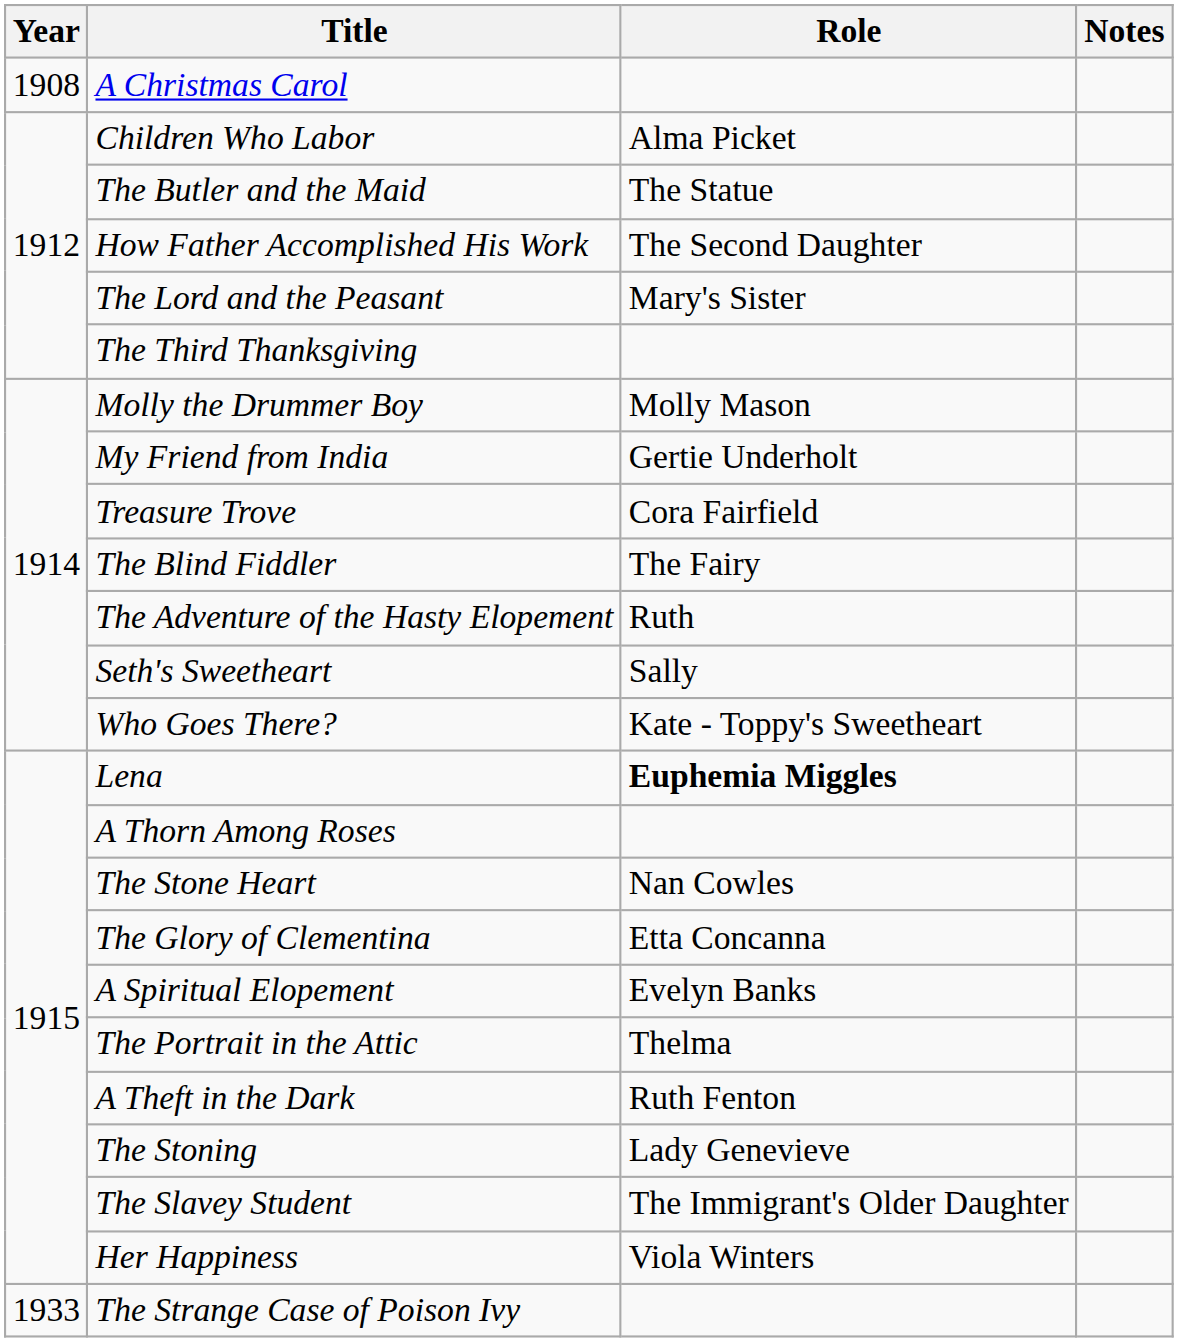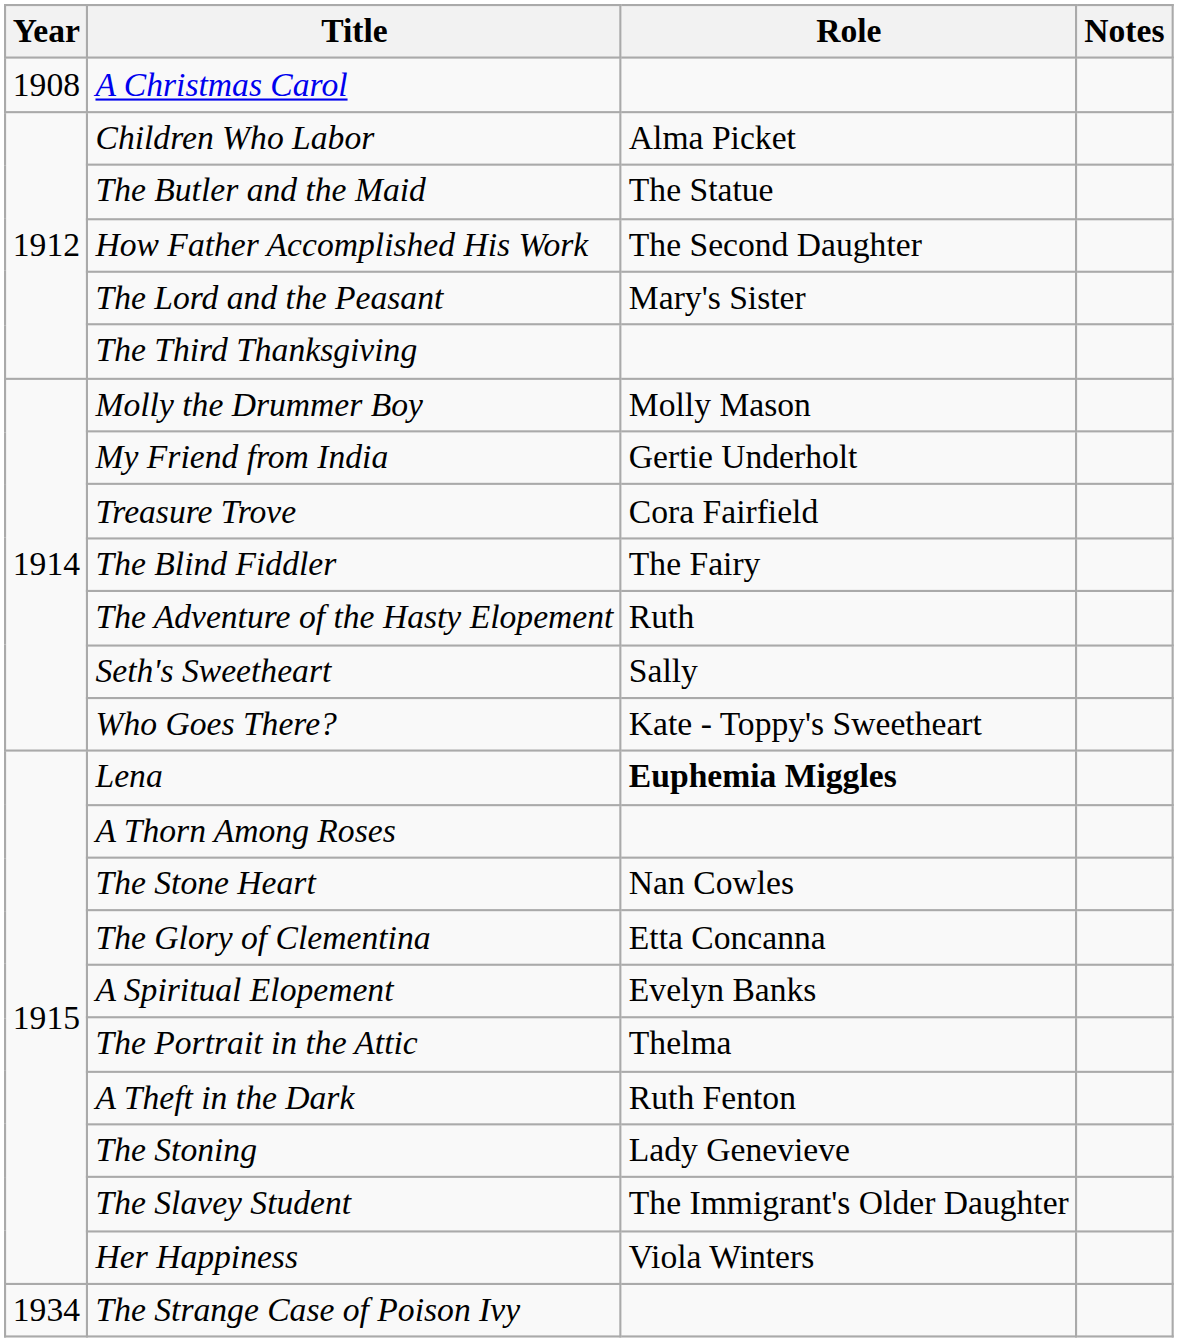The Strange Case of Poison Ivy | Year: 1933 -> 1934
